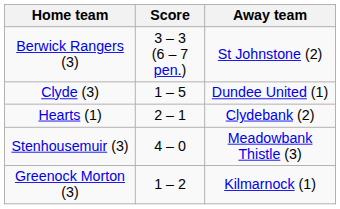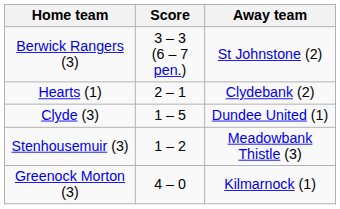rows swapped: Clyde (3) <-> Hearts (1)
Stenhousemuir (3) | Score: 4 – 0 -> 1 – 2
Greenock Morton (3) | Score: 1 – 2 -> 4 – 0
